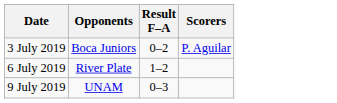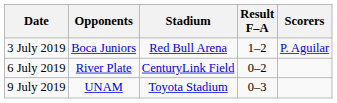+ column: Stadium | Red Bull Arena | CenturyLink Field | Toyota Stadium
3 July 2019 | Result F–A: 0–2 -> 1–2
6 July 2019 | Result F–A: 1–2 -> 0–2
